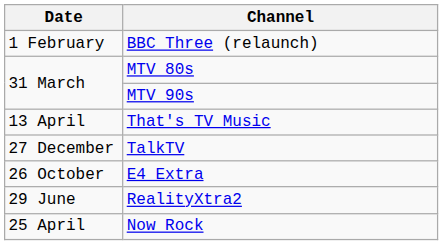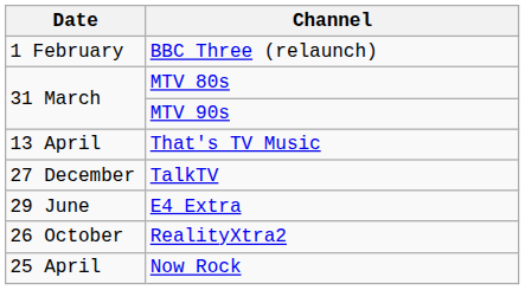E4 Extra | Date: 26 October -> 29 June
RealityXtra2 | Date: 29 June -> 26 October
